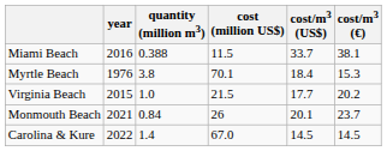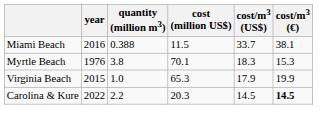Myrtle Beach | cost/m3 (US$): 18.4 -> 18.3
Virginia Beach | cost (million US$): 21.5 -> 65.3
Virginia Beach | cost/m3 (US$): 17.7 -> 17.9
Virginia Beach | cost/m3 (€): 20.2 -> 19.9
- row: Monmouth Beach | 2021 | 0.84 | 26 | 20.1 | 23.7
Carolina & Kure | quantity (million m3): 1.4 -> 2.2
Carolina & Kure | cost (million US$): 67.0 -> 20.3
Carolina & Kure | cost/m3 (€): normal -> bold
